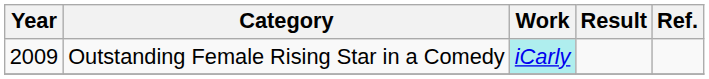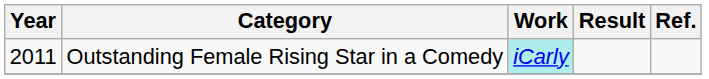Outstanding Female Rising Star in a Comedy | Year: 2009 -> 2011
